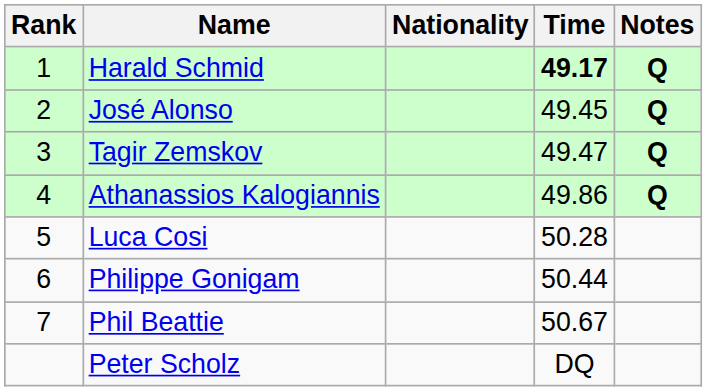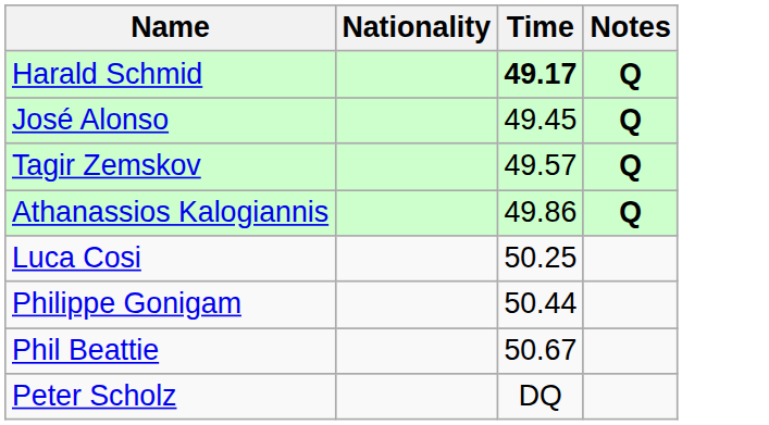- column: Rank | 1 | 2 | 3 | 4 | 5 | 6 | 7
Tagir Zemskov | Time: 49.47 -> 49.57
Luca Cosi | Time: 50.28 -> 50.25
